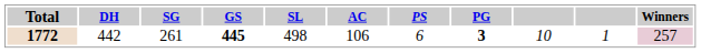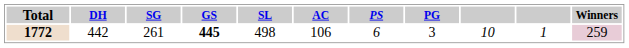1772 | PG: bold -> normal
1772 | Winners: 257 -> 259
